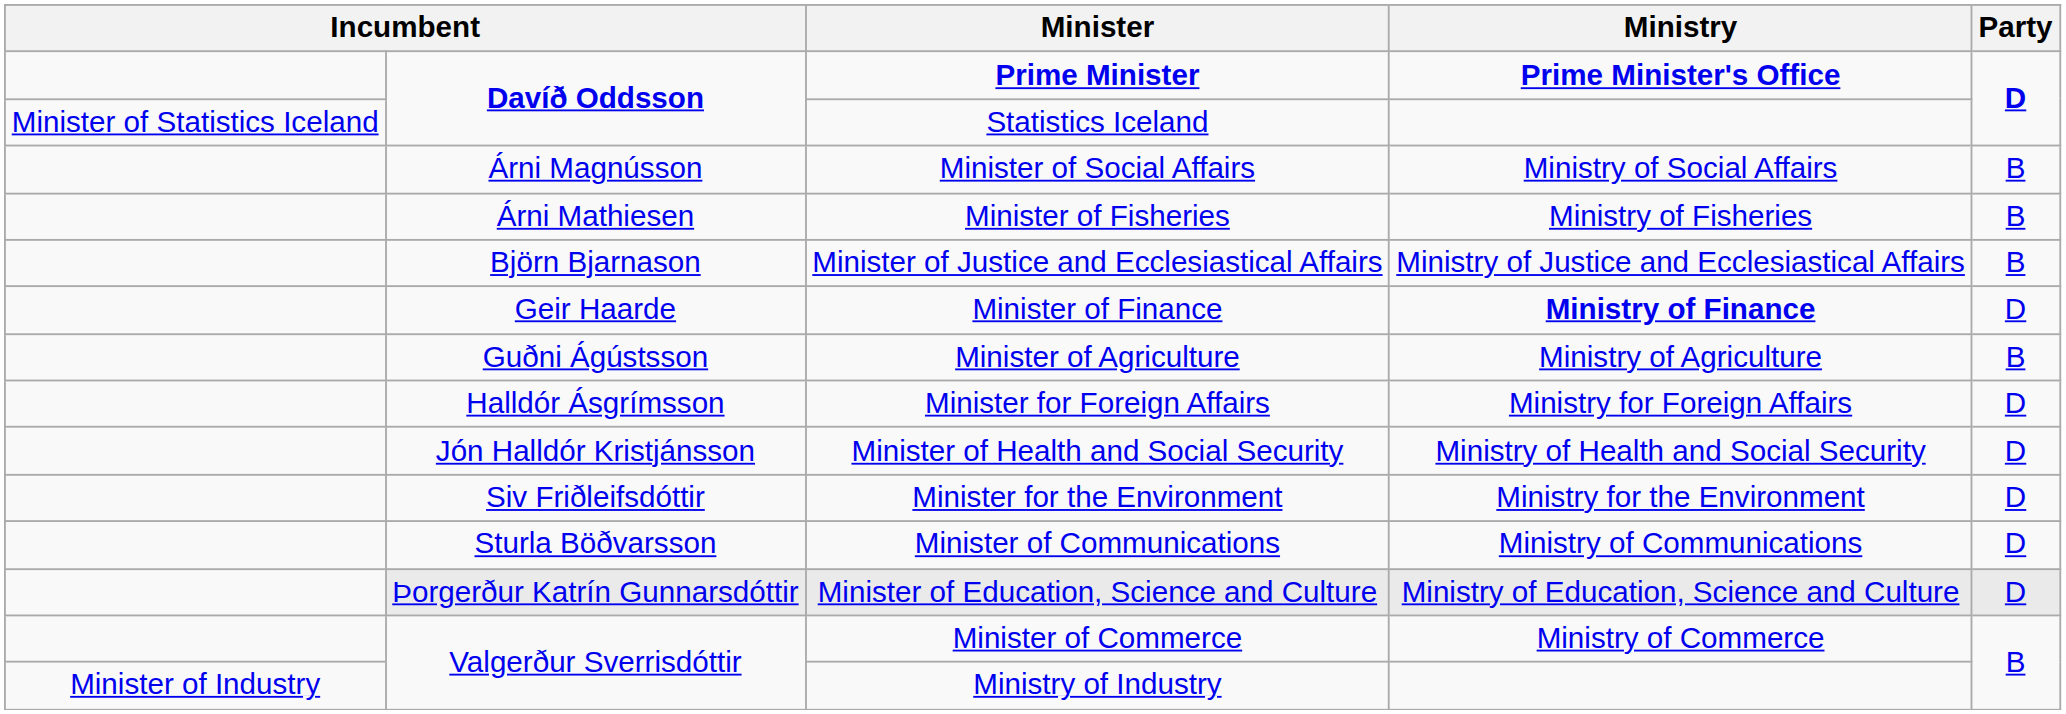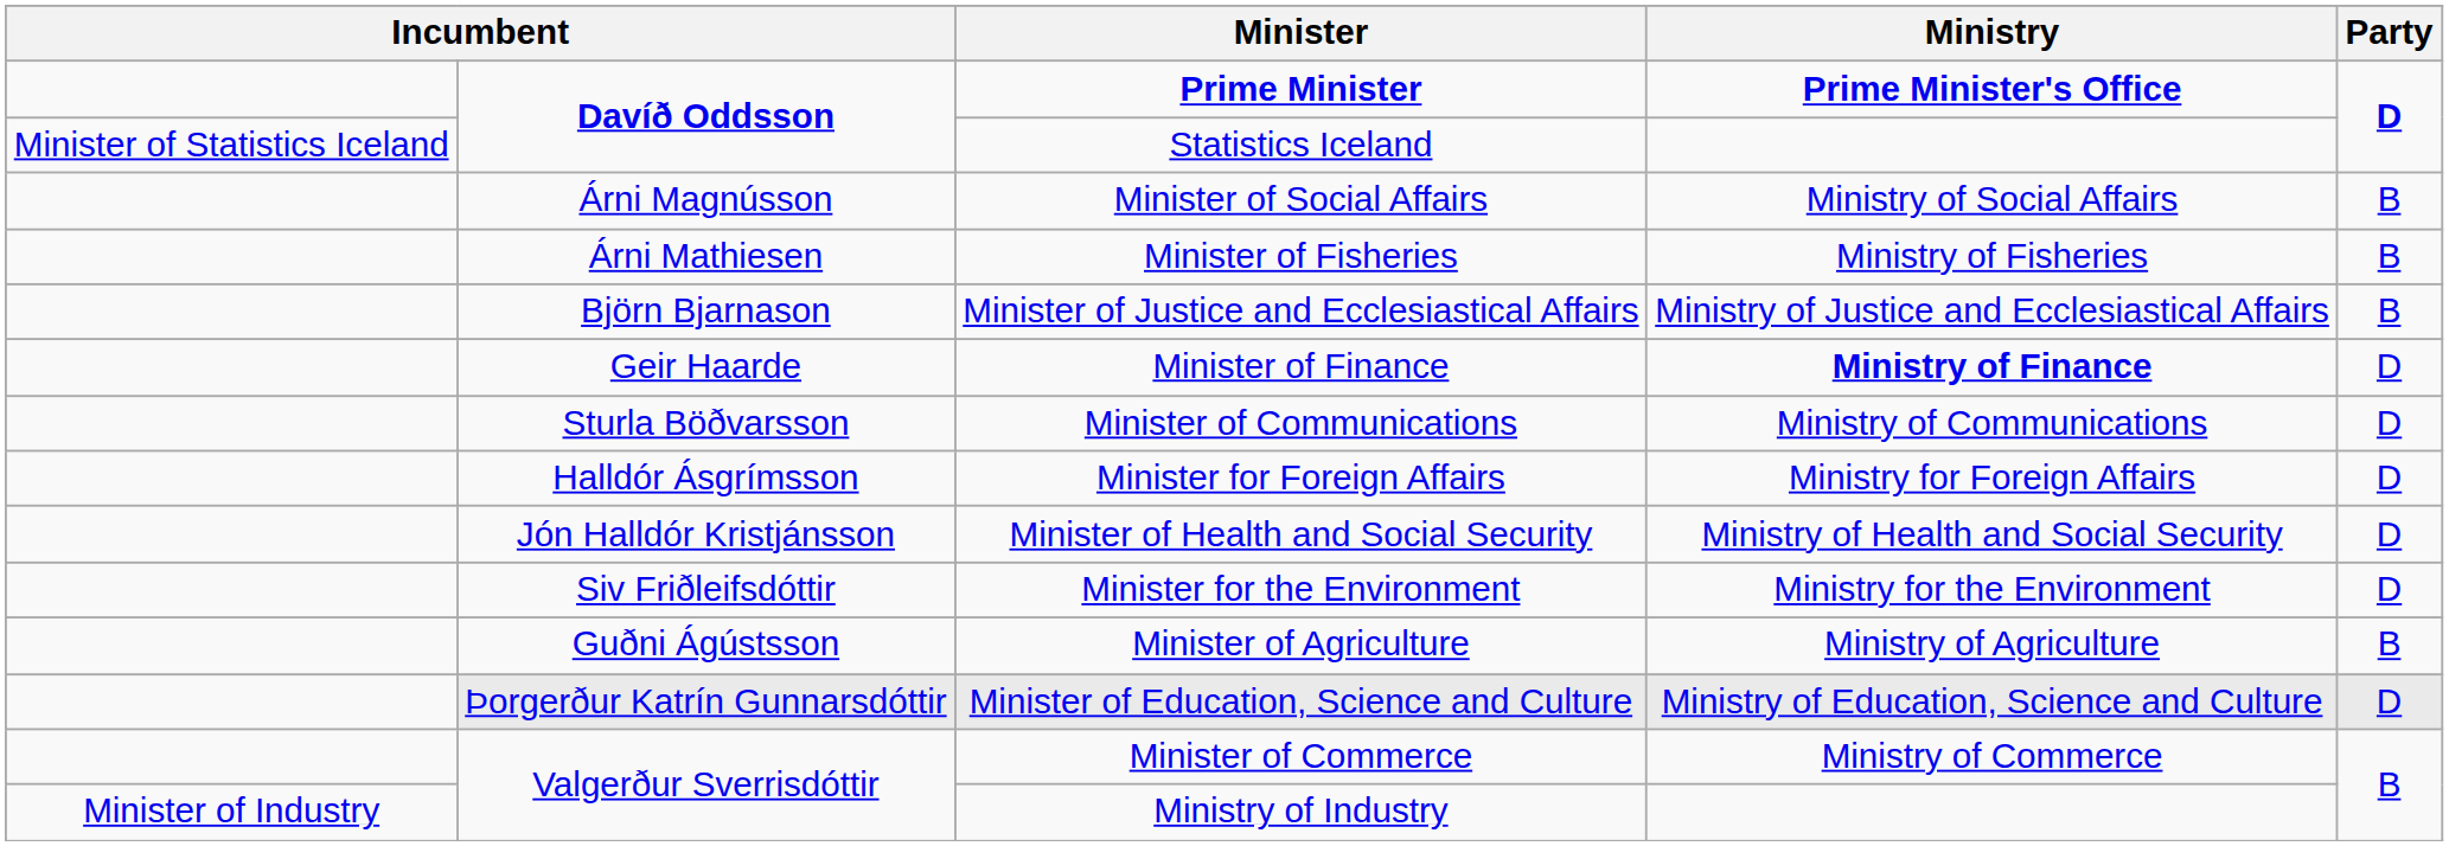rows swapped: Minister of Agriculture <-> Minister of Communications
